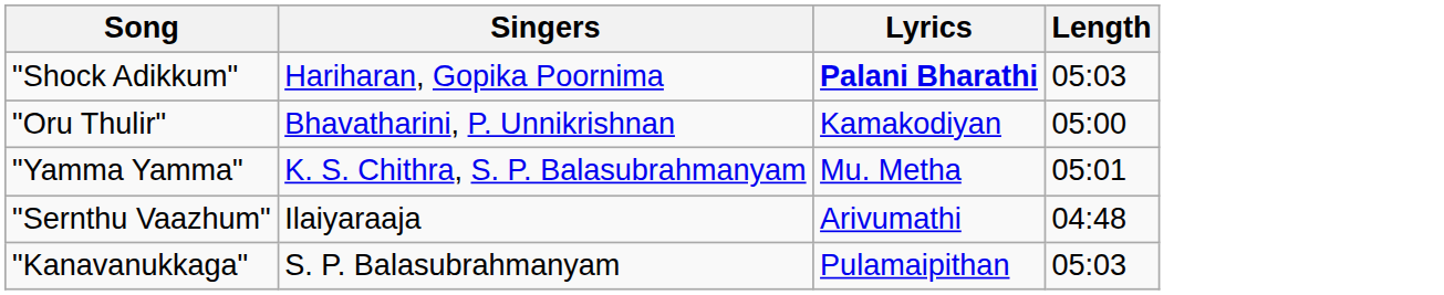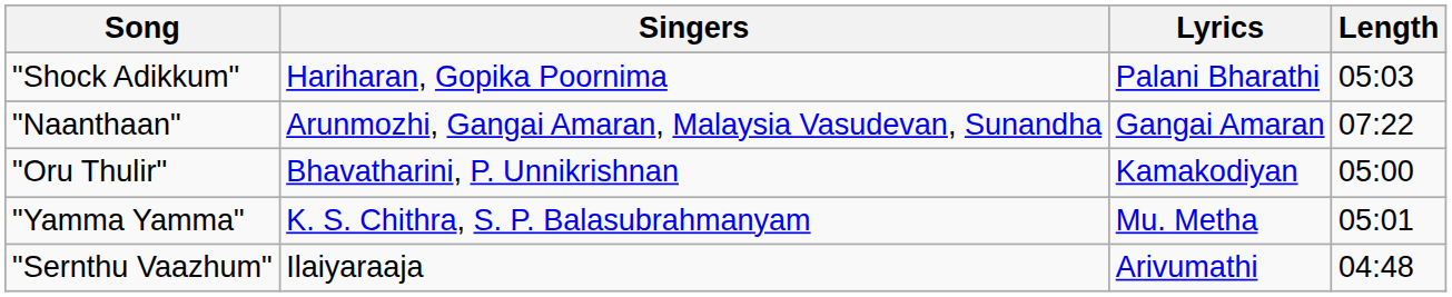"Shock Adikkum" | Lyrics: bold -> normal
+ row: "Naanthaan" | Arunmozhi, Gangai Amaran, Malaysia Vasudevan, Sunandha | Gangai Amaran | 07:22
- row: "Kanavanukkaga" | S. P. Balasubrahmanyam | Pulamaipithan | 05:03
